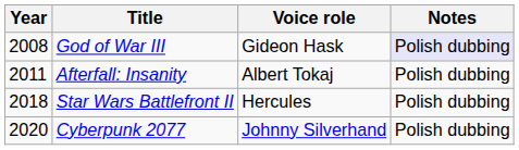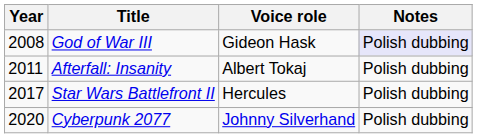Star Wars Battlefront II | Year: 2018 -> 2017
